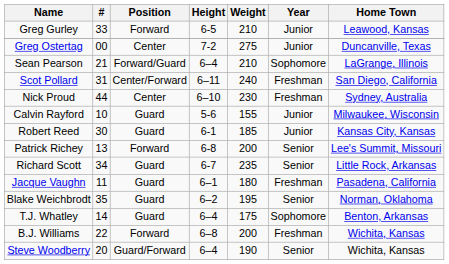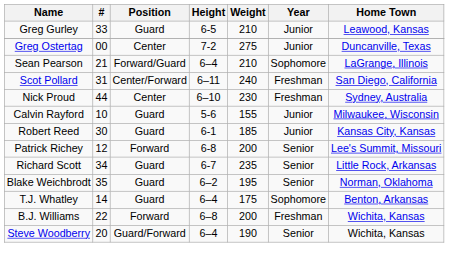Greg Gurley | Position: Forward -> Guard
Patrick Richey | #: 13 -> 12
- row: Jacque Vaughn | 11 | Guard | 6–1 | 180 | Freshman | Pasadena, California
